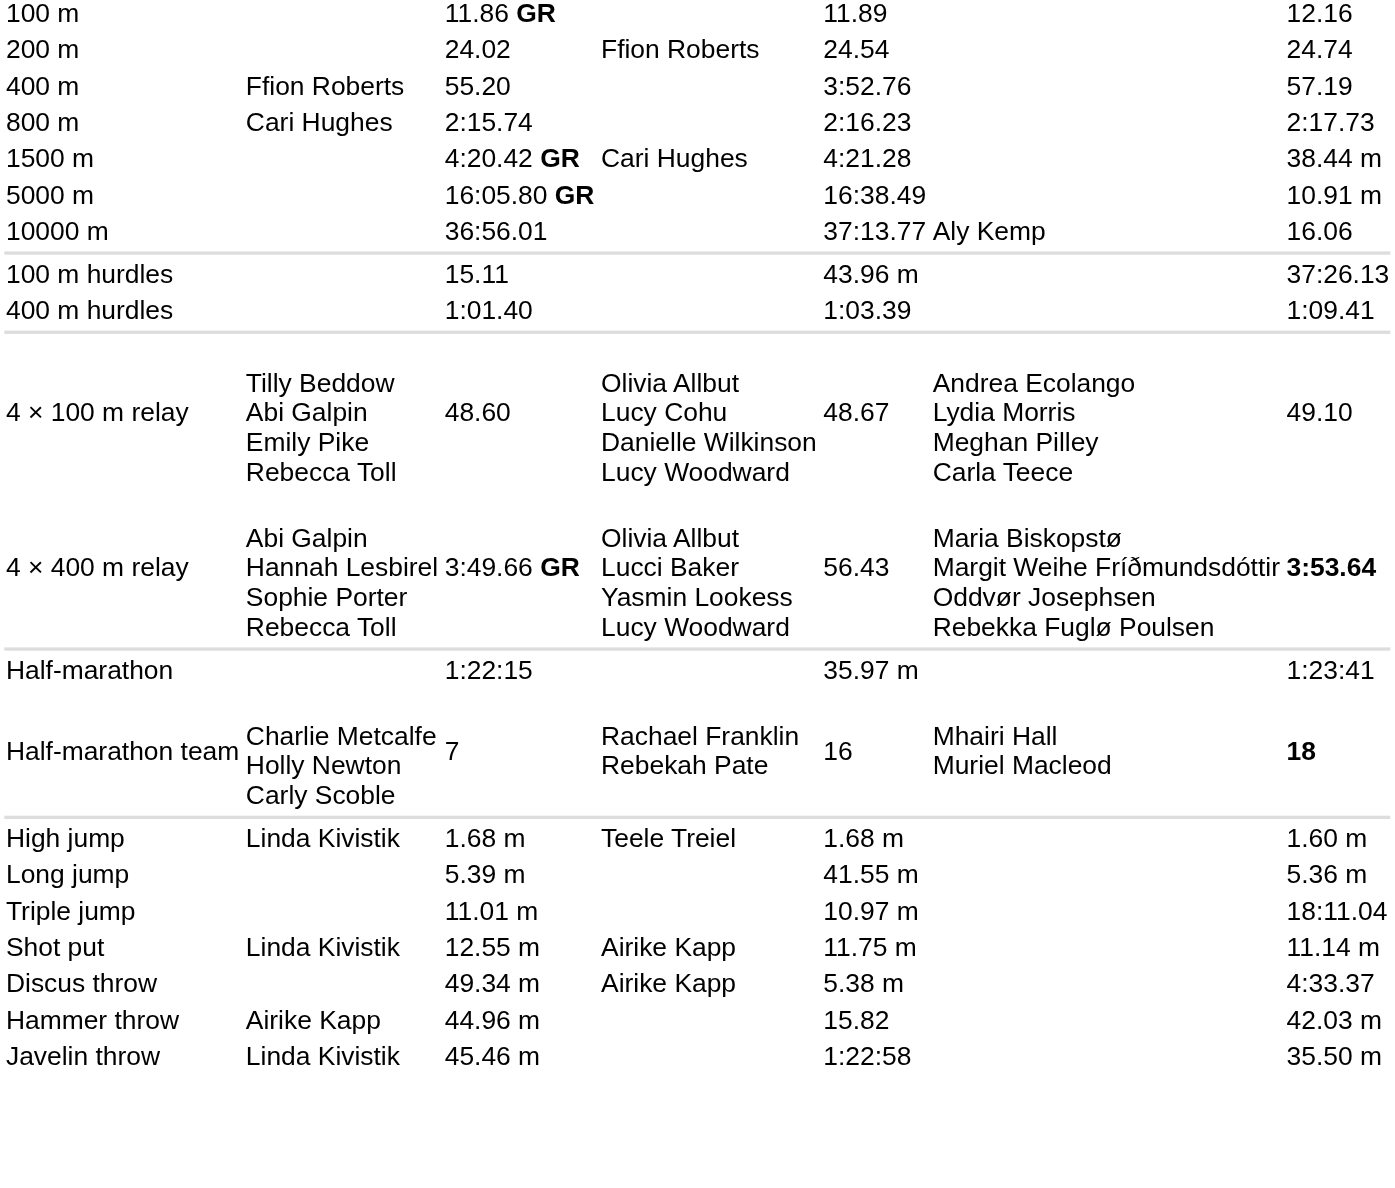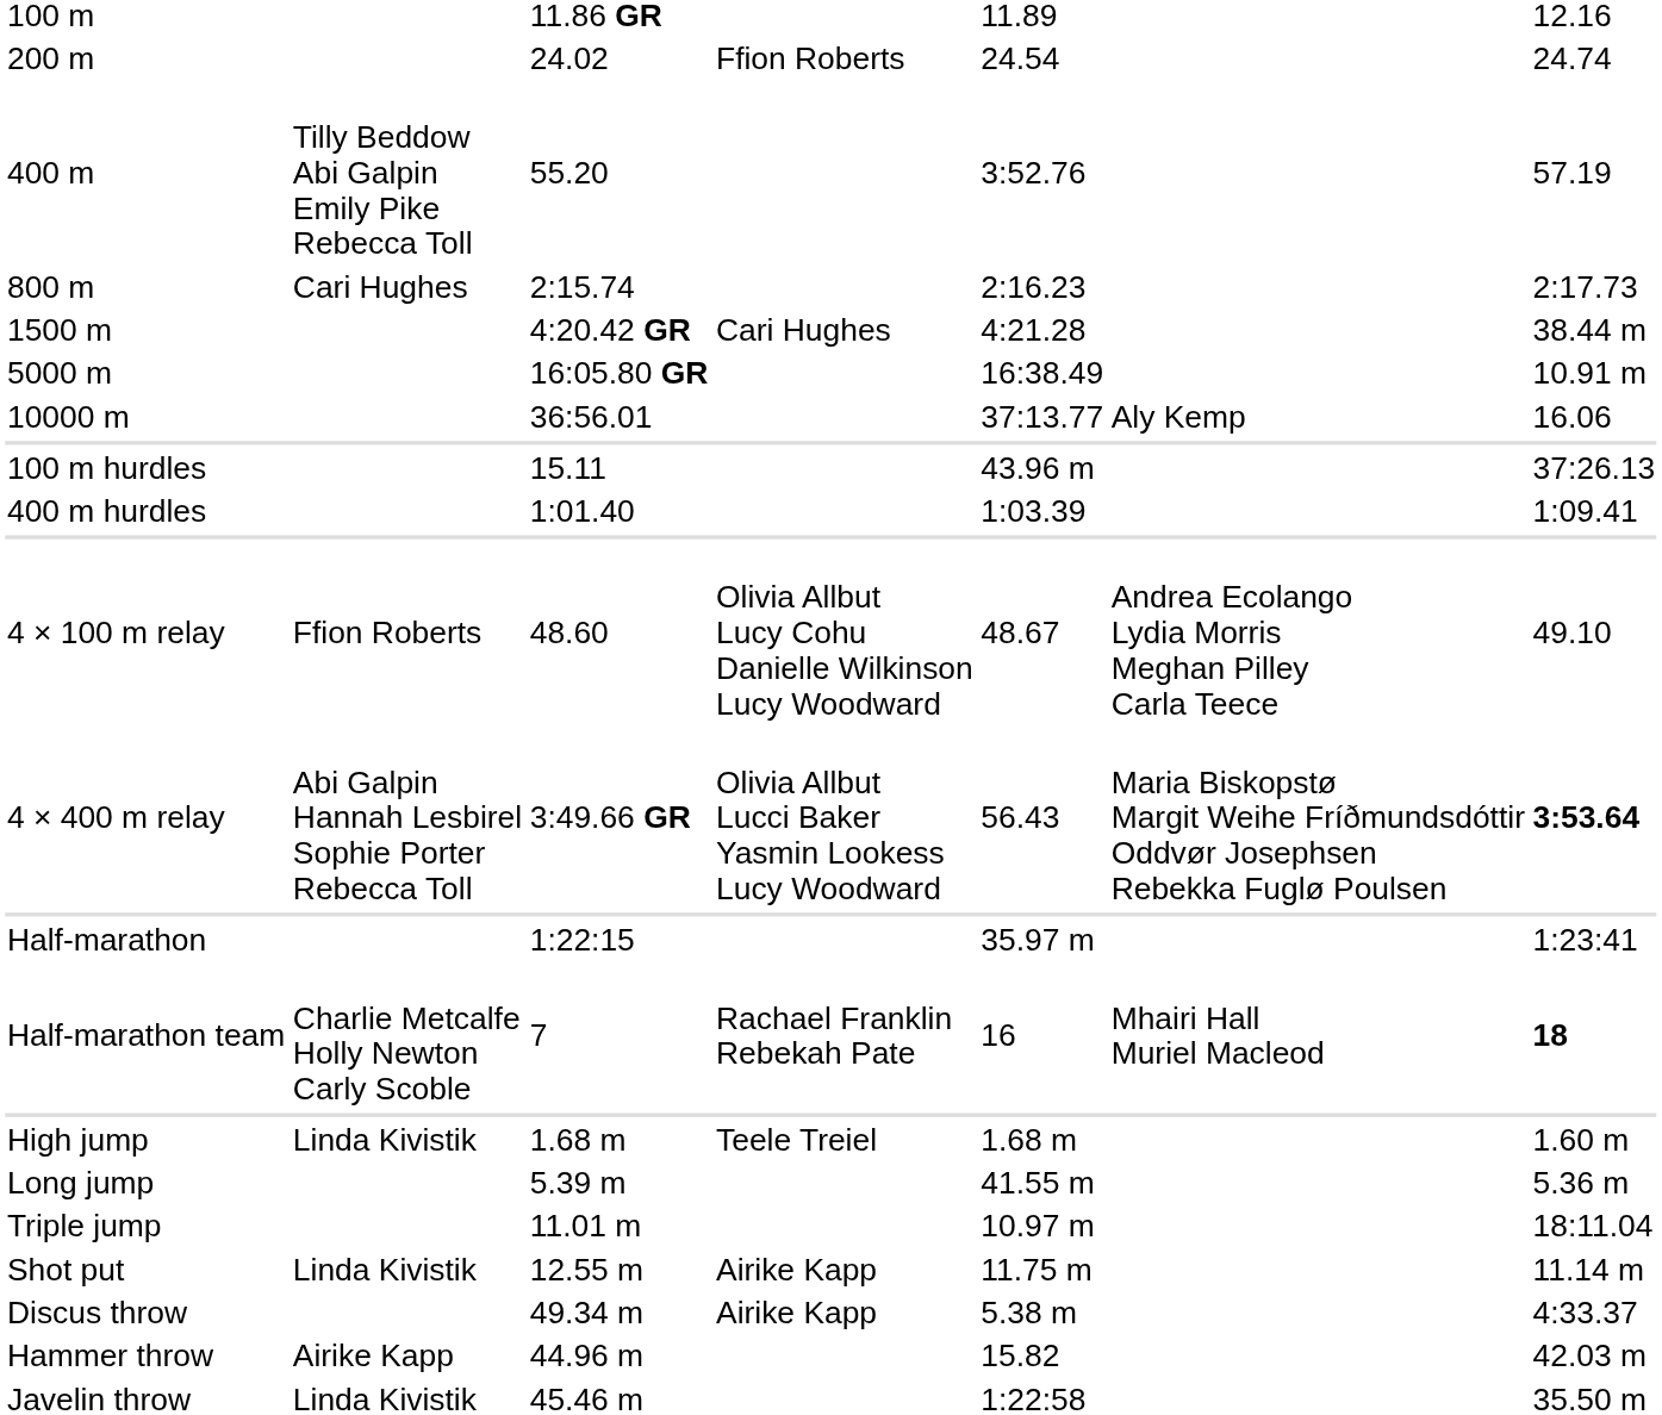400 m | column 2: Ffion Roberts -> Tilly Beddow Abi Galpin Emily Pike Rebecca Toll
4 × 100 m relay | column 2: Tilly Beddow Abi Galpin Emily Pike Rebecca Toll -> Ffion Roberts
